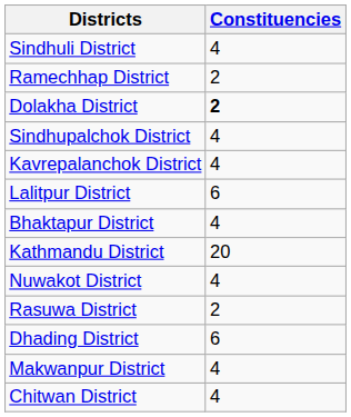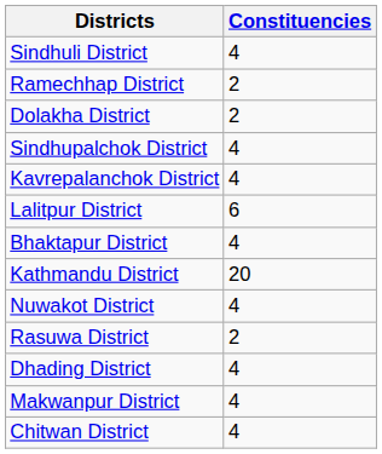Dolakha District | Constituencies: bold -> normal
Dhading District | Constituencies: 6 -> 4
